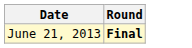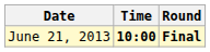+ column: Time | 10:00
